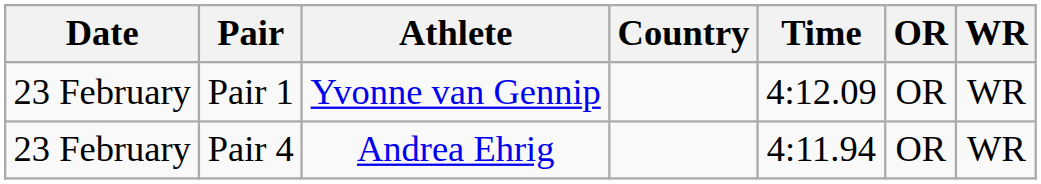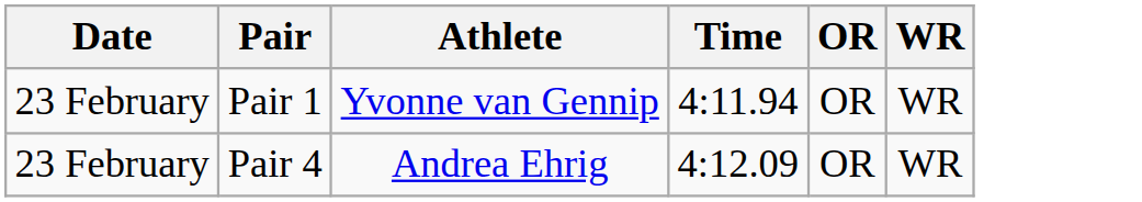- column: Country
Pair 1 | Time: 4:12.09 -> 4:11.94
Pair 4 | Time: 4:11.94 -> 4:12.09
